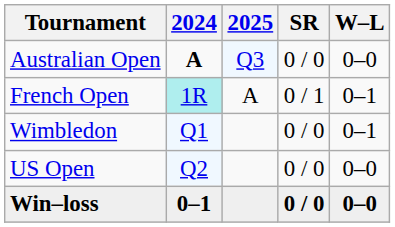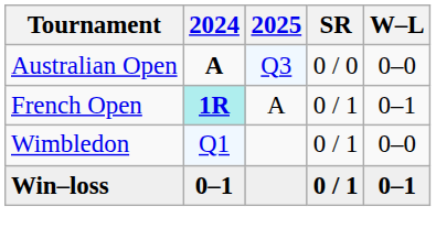French Open | 2024: normal -> bold
Wimbledon | SR: 0 / 0 -> 0 / 1
Wimbledon | W–L: 0–1 -> 0–0
- row: US Open | Q2 | 0 / 0 | 0–0
Win–loss | SR: 0 / 0 -> 0 / 1
Win–loss | W–L: 0–0 -> 0–1
